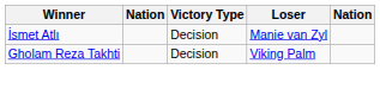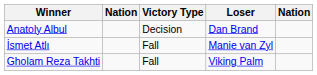+ row: Anatoly Albul | Decision | Dan Brand
İsmet Atlı | Victory Type: Decision -> Fall
Gholam Reza Takhti | Victory Type: Decision -> Fall
